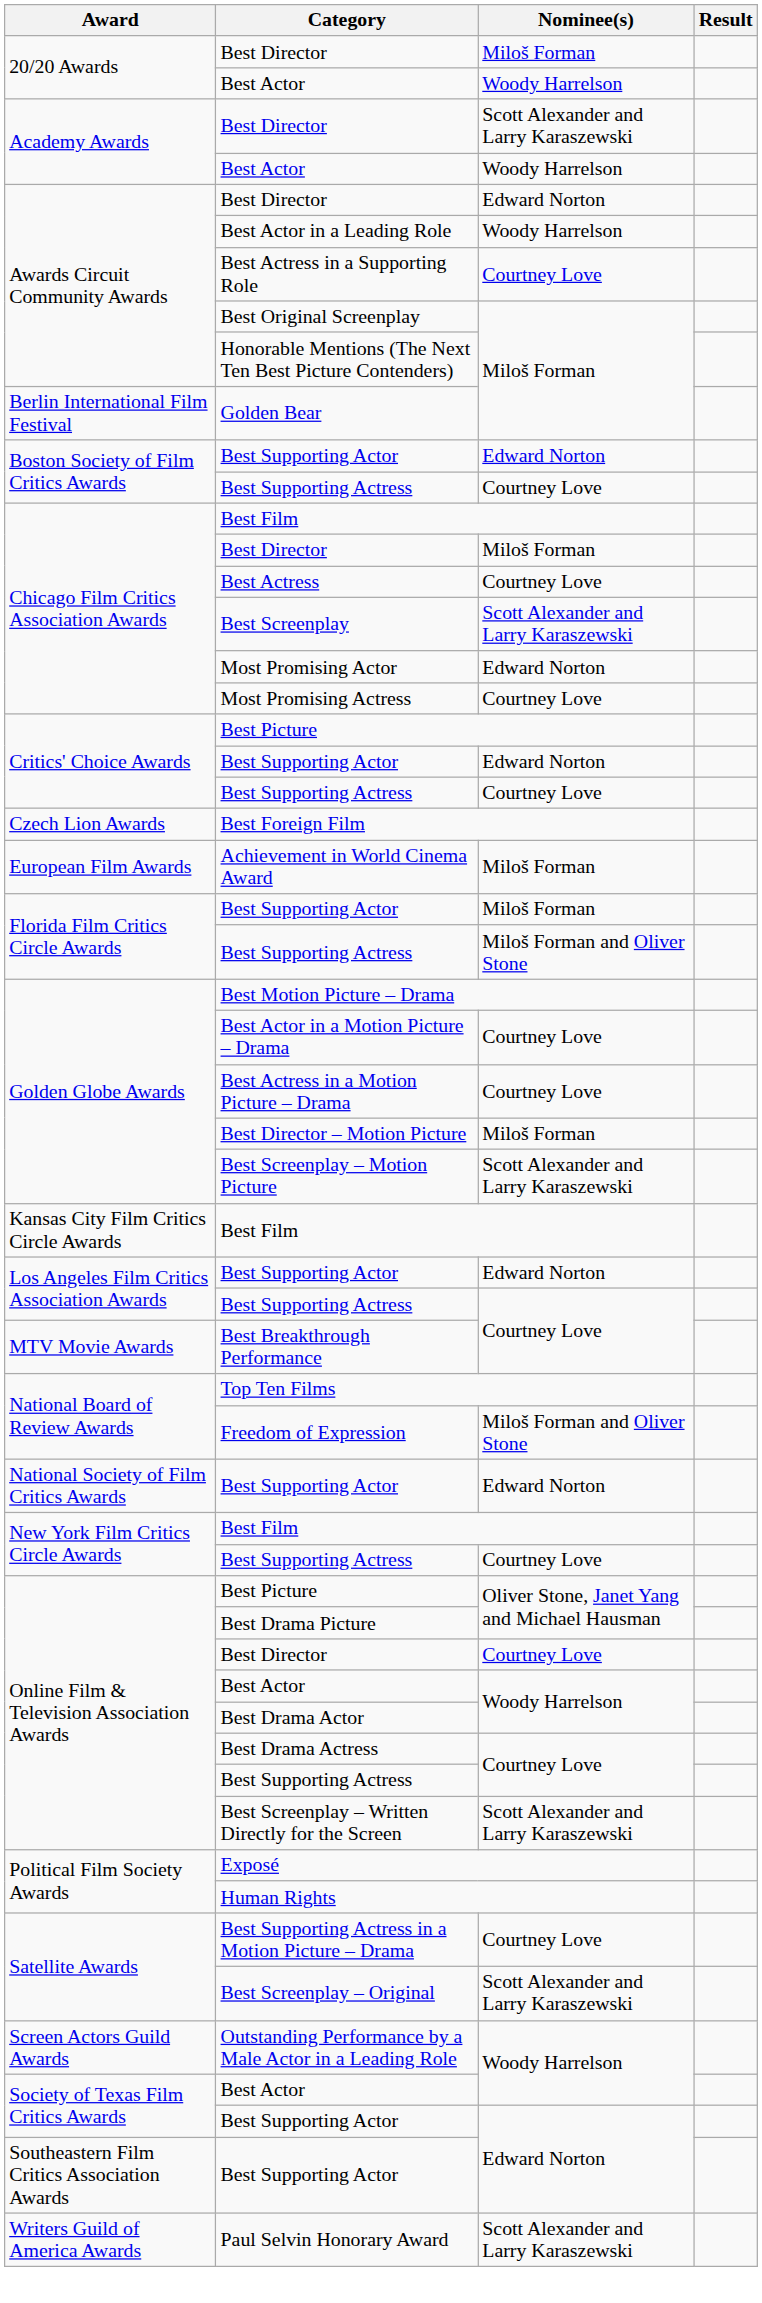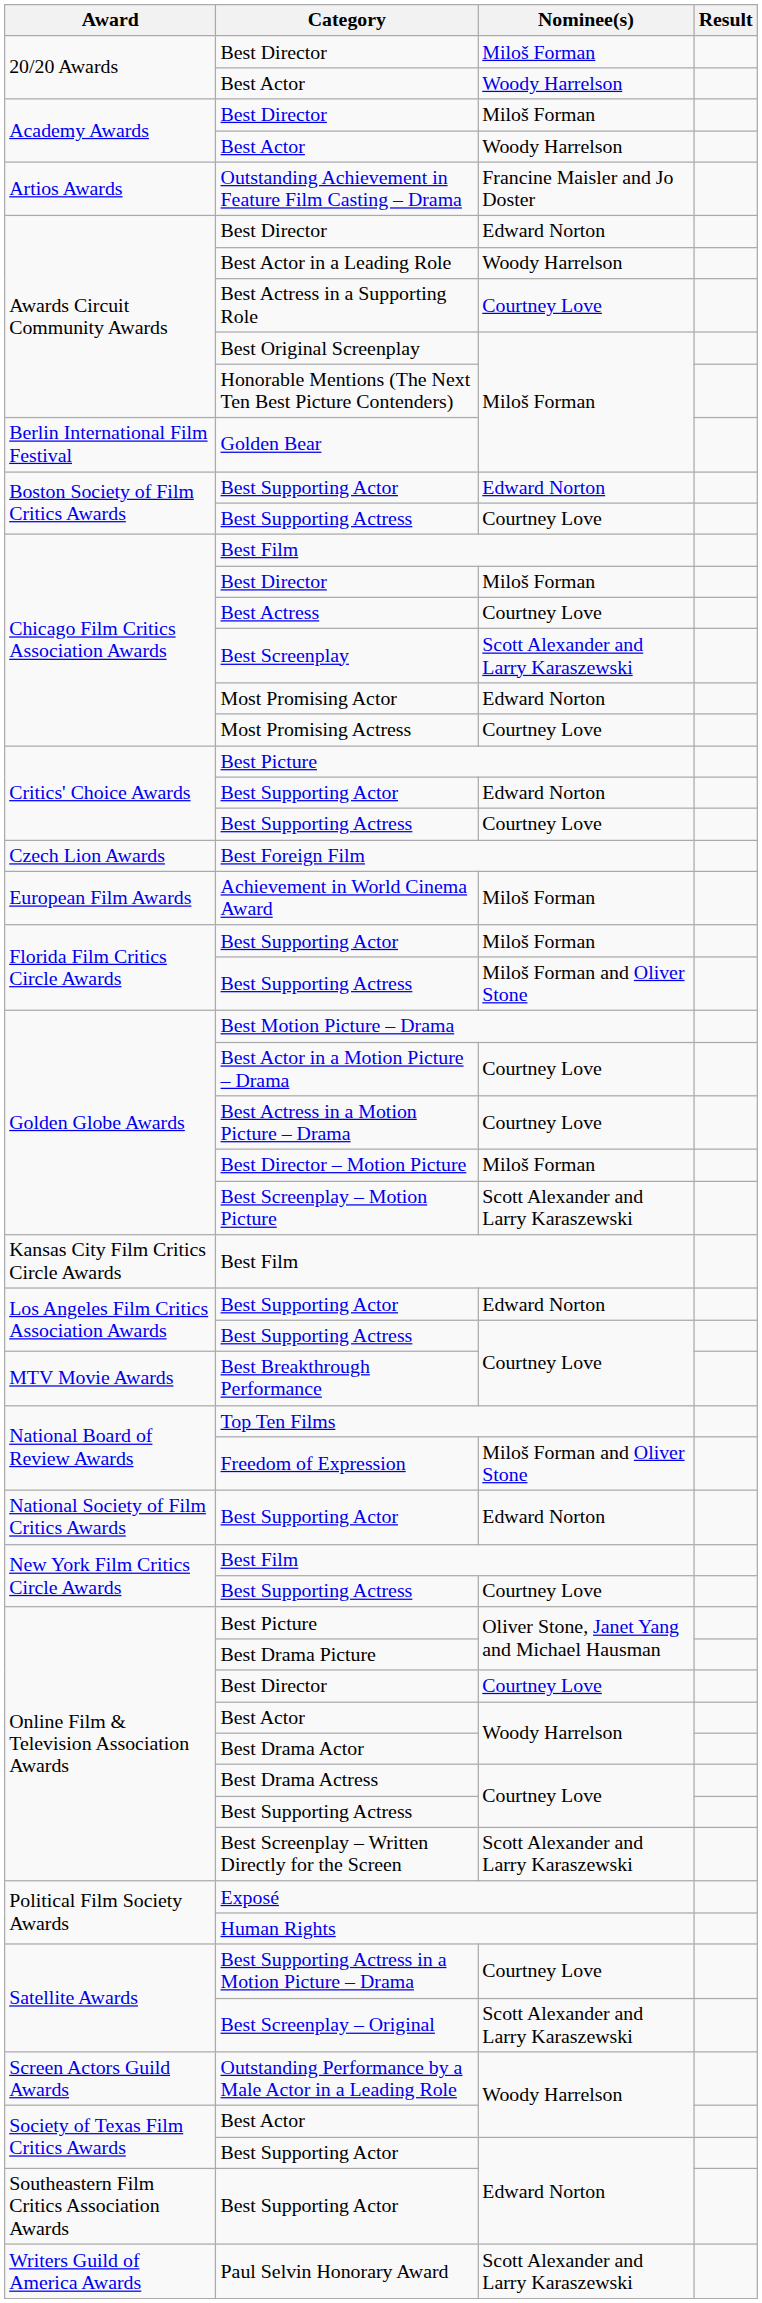Academy Awards / Best Director | Nominee(s): Scott Alexander and Larry Karaszewski -> Miloš Forman
+ row: Artios Awards | Outstanding Achievement in Feature Film Casting – Drama | Francine Maisler and Jo Doster
